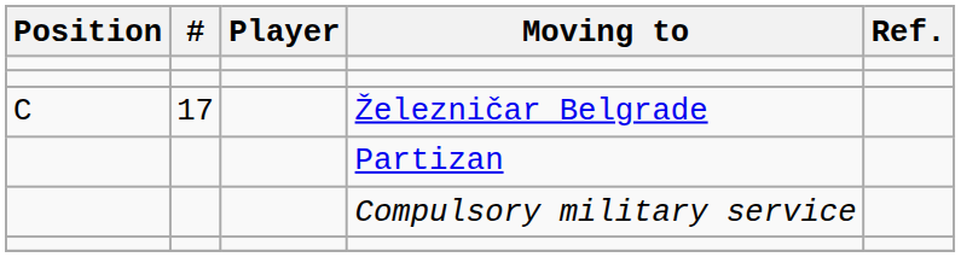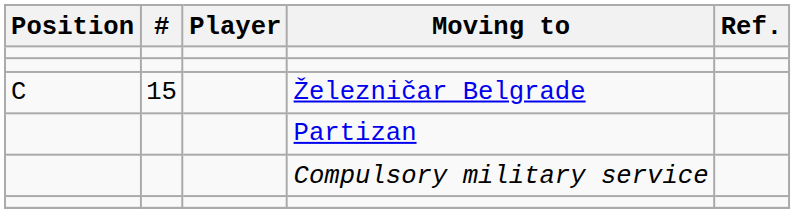Železničar Belgrade | #: 17 -> 15
